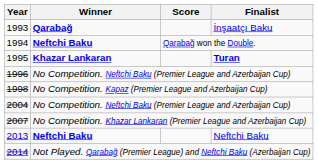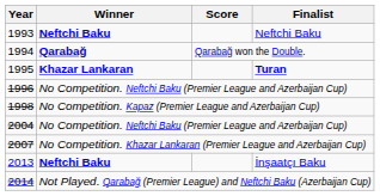1993 | Winner: Qarabağ -> Neftchi Baku
1993 | Finalist: İnşaatçı Baku -> Neftchi Baku
1994 | Winner: Neftchi Baku -> Qarabağ
2013 | Finalist: Neftchi Baku -> İnşaatçı Baku
